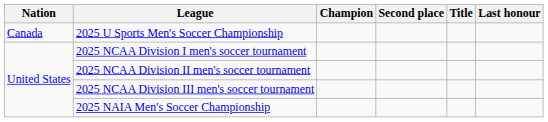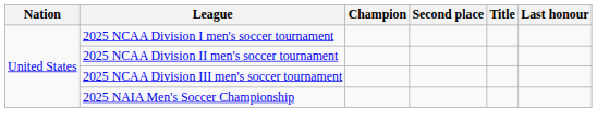- row: Canada | 2025 U Sports Men's Soccer Championship
